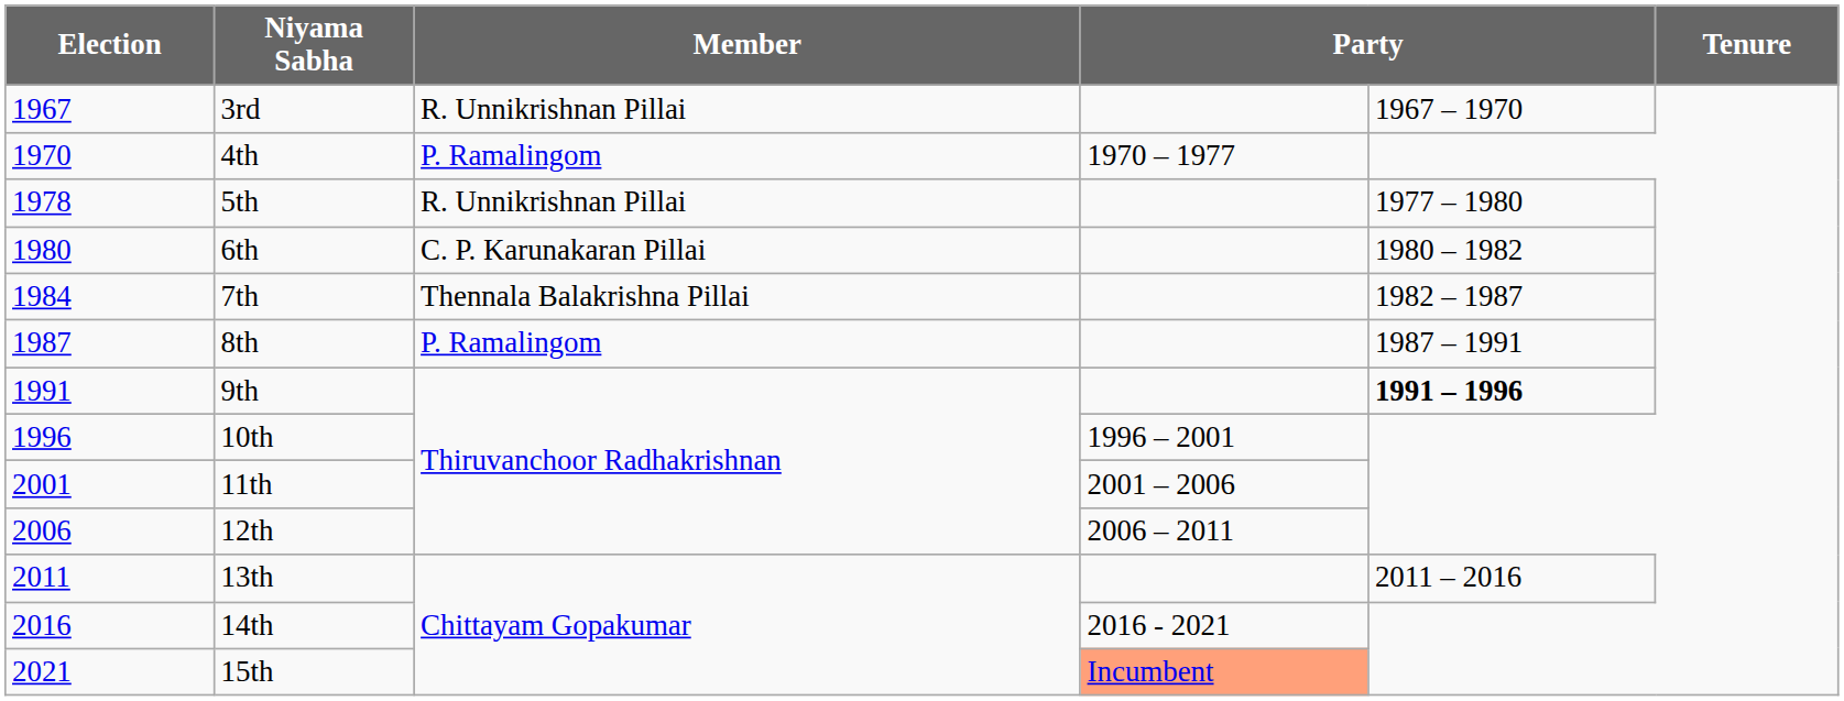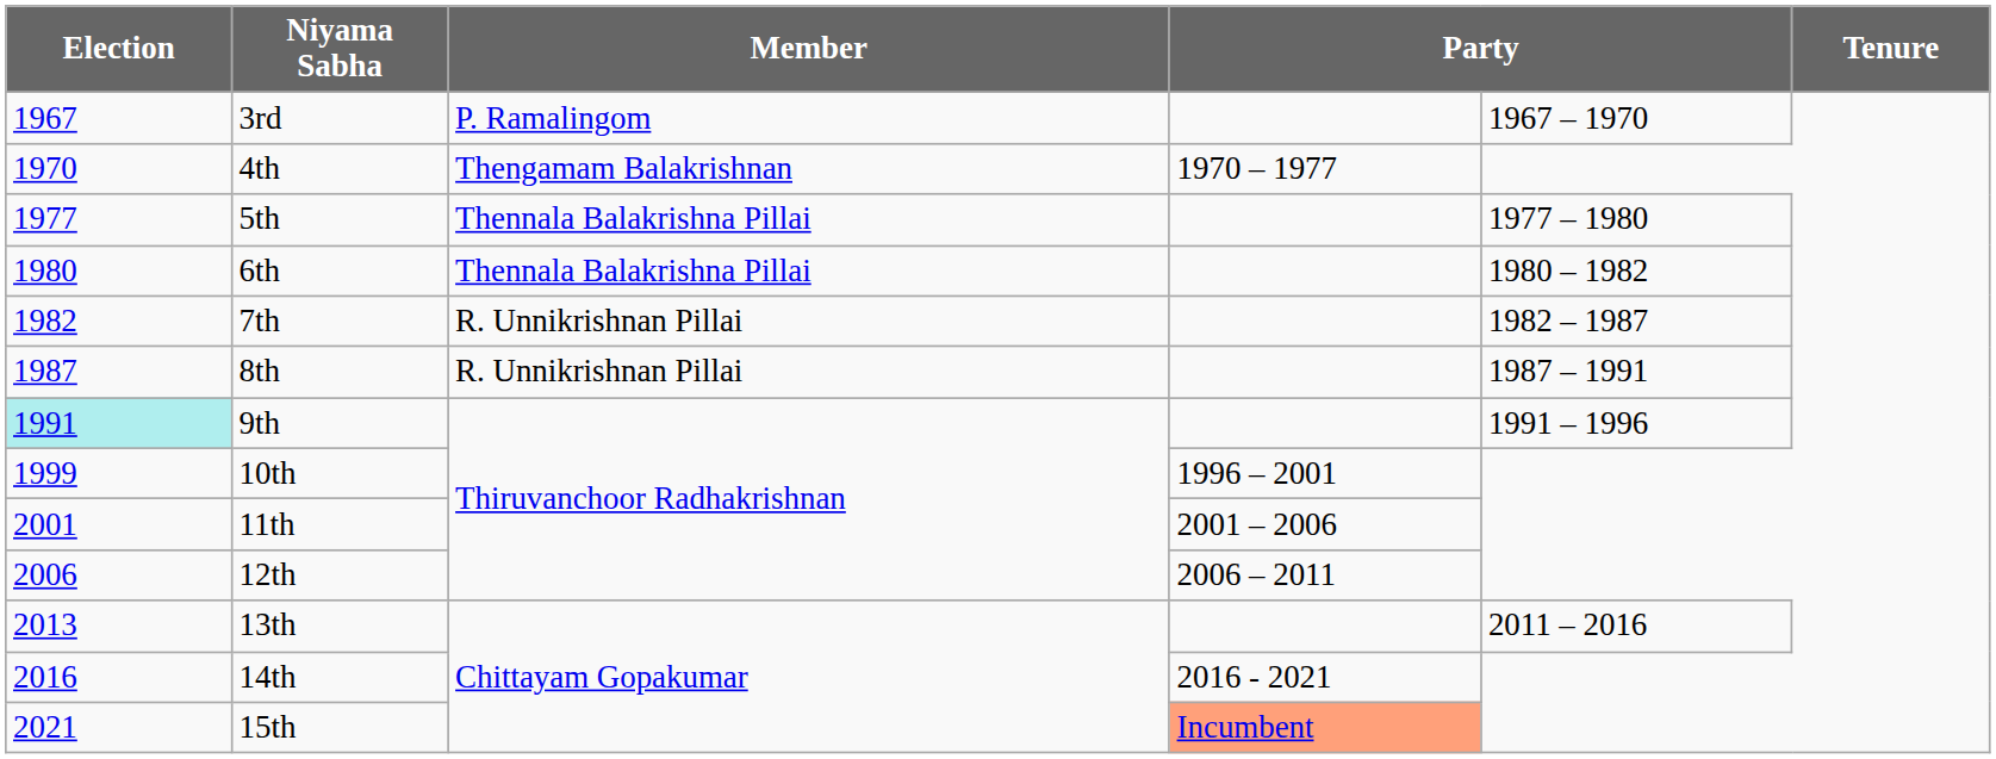3rd | Member: R. Unnikrishnan Pillai -> P. Ramalingom
4th | Member: P. Ramalingom -> Thengamam Balakrishnan
5th | Election: 1978 -> 1977
5th | Member: R. Unnikrishnan Pillai -> Thennala Balakrishna Pillai
6th | Member: C. P. Karunakaran Pillai -> Thennala Balakrishna Pillai
7th | Election: 1984 -> 1982
7th | Member: Thennala Balakrishna Pillai -> R. Unnikrishnan Pillai
8th | Member: P. Ramalingom -> R. Unnikrishnan Pillai
9th | Election: no background -> paleturquoise background
9th | column 5: bold -> normal
10th | Election: 1996 -> 1999
13th | Election: 2011 -> 2013
